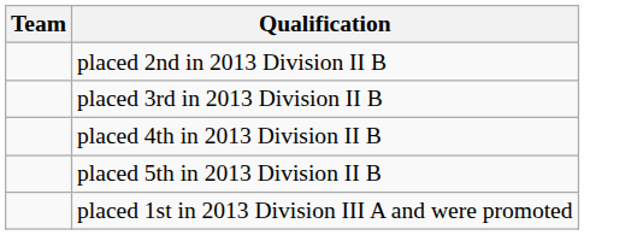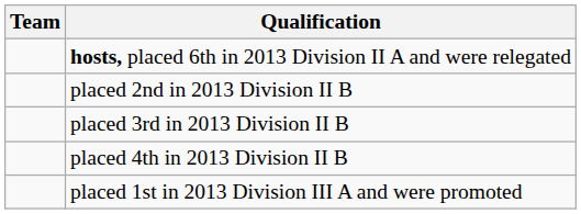+ row: hosts, placed 6th in 2013 Division II A and were relegated
- row: placed 5th in 2013 Division II B
